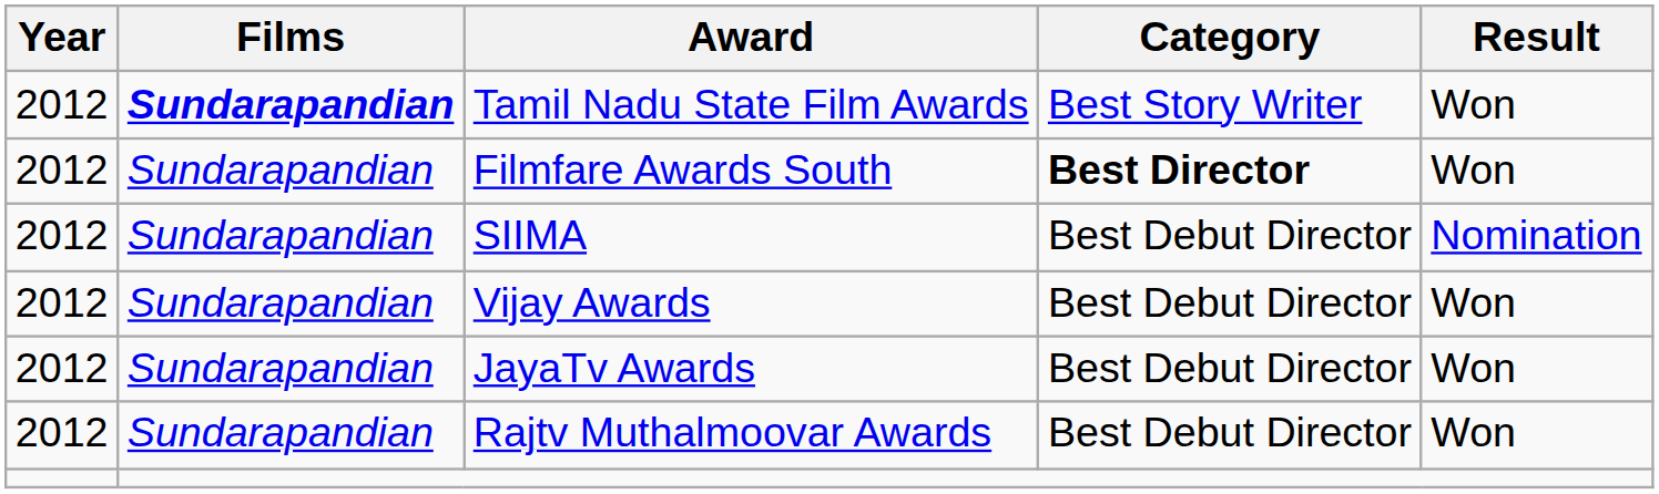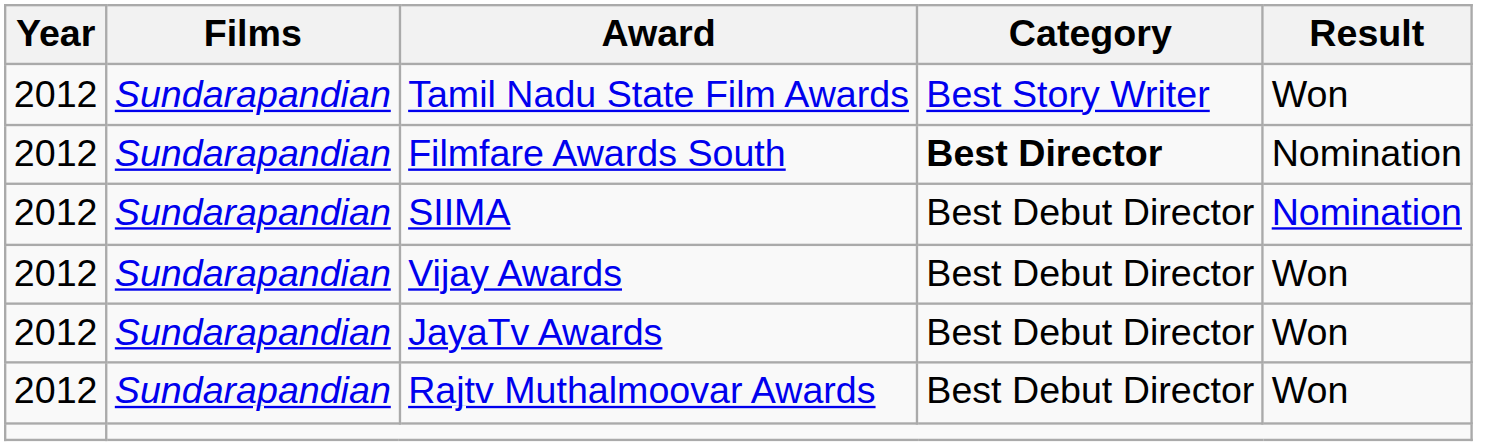Tamil Nadu State Film Awards | Films: bold -> normal
Filmfare Awards South | Result: Won -> Nomination
